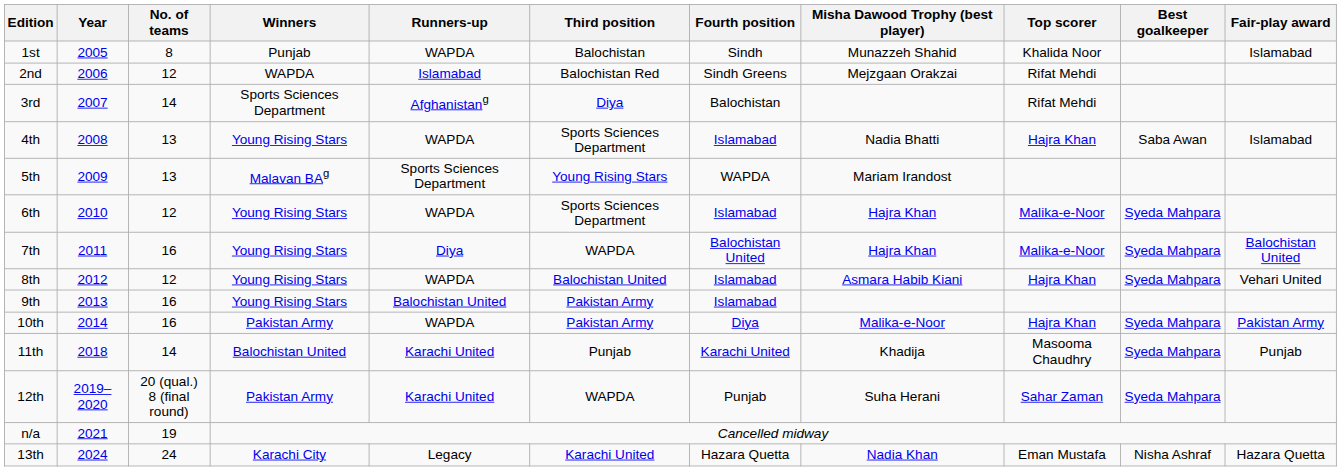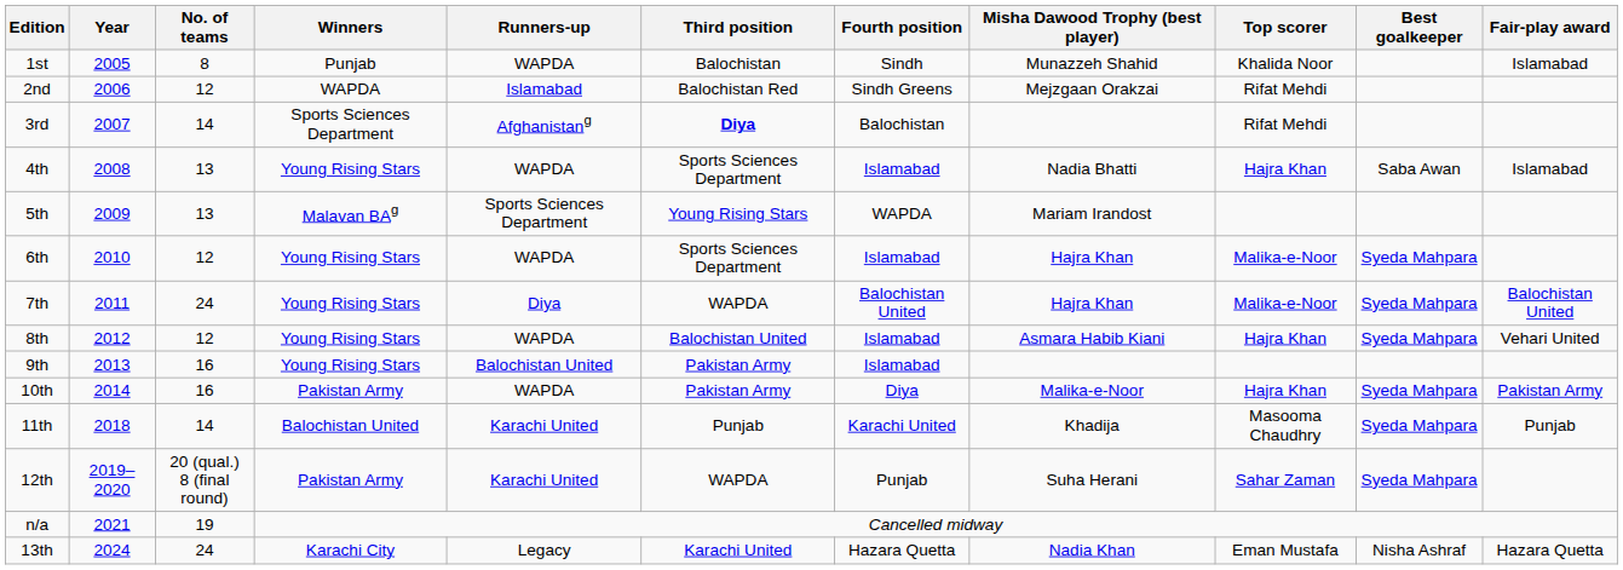3rd | Third position: normal -> bold
7th | No. of teams: 16 -> 24
